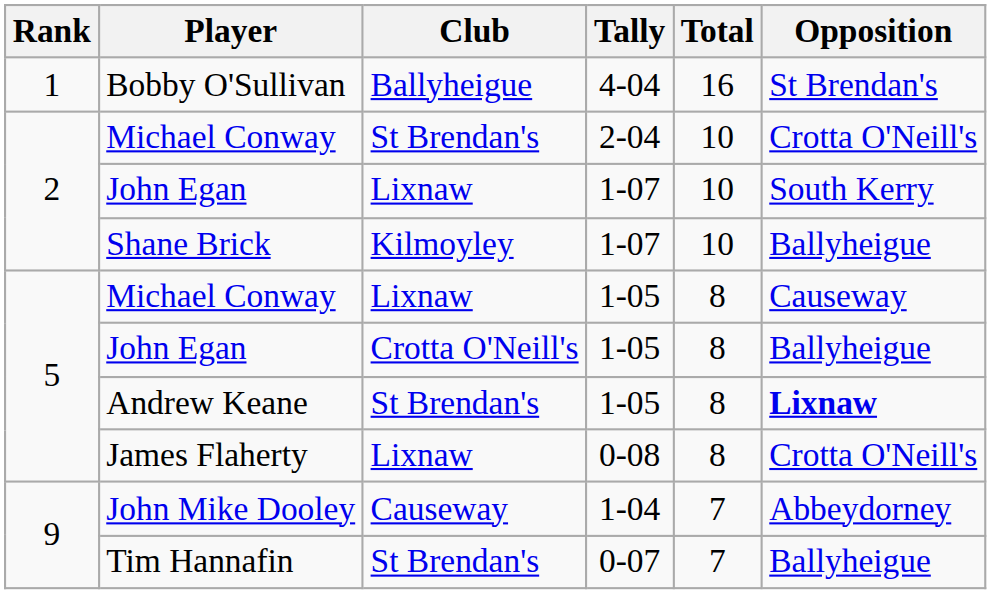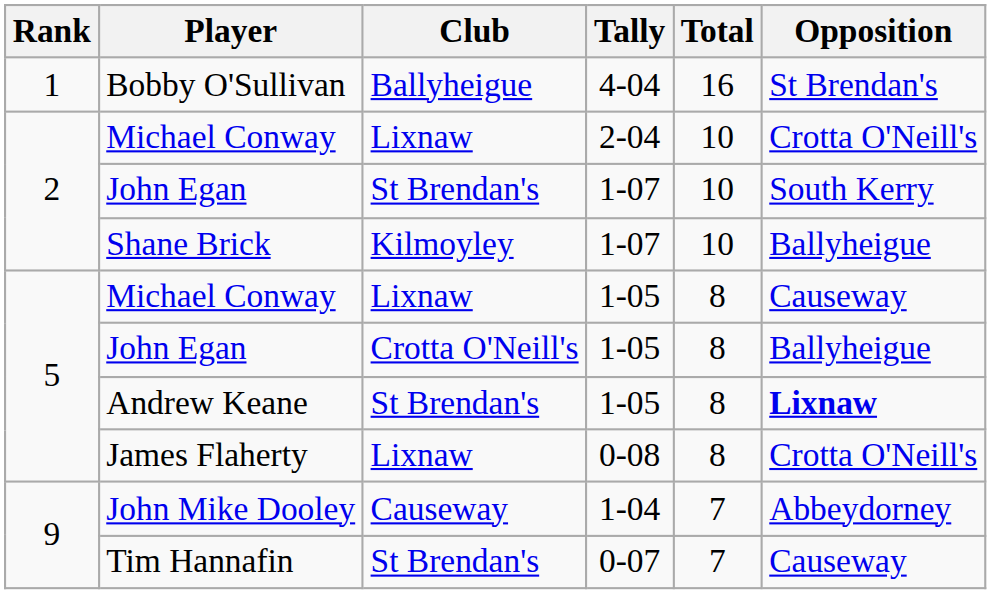Michael Conway / 2-04 | Club: St Brendan's -> Lixnaw
John Egan / 1-07 | Club: Lixnaw -> St Brendan's
Tim Hannafin | Opposition: Ballyheigue -> Causeway
